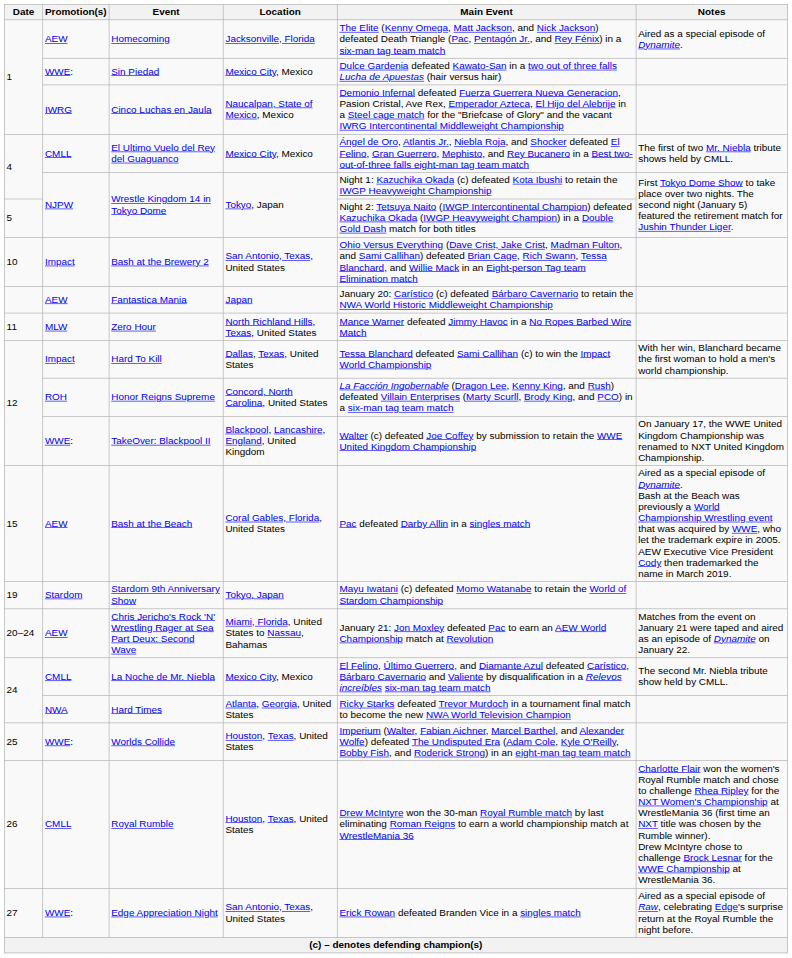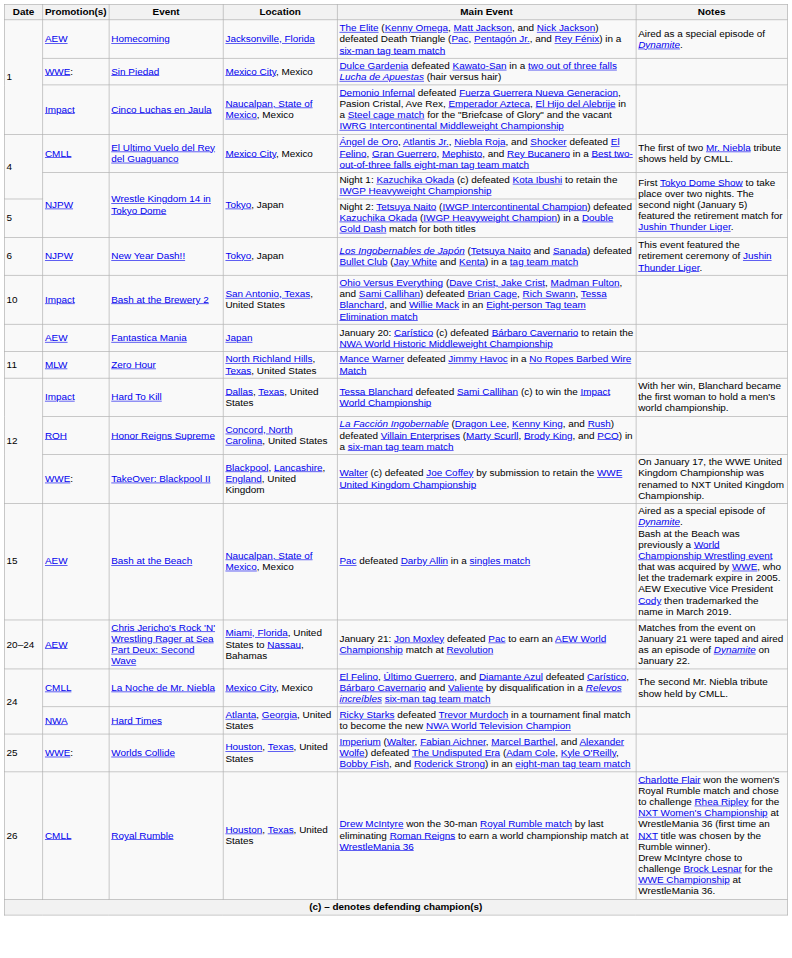Cinco Luchas en Jaula | Promotion(s): IWRG -> Impact
+ row: 6 | NJPW | New Year Dash!! | Tokyo, Japan | Los Ingobernables de Japón (Tetsuya Naito and Sanada) defeated Bullet Club (Jay White and Kenta) in a tag team match | This event featured the retirement ceremony of Jushin Thunder Liger.
Bash at the Beach | Location: Coral Gables, Florida, United States -> Naucalpan, State of Mexico, Mexico
- row: 19 | Stardom | Stardom 9th Anniversary Show | Tokyo, Japan | Mayu Iwatani (c) defeated Momo Watanabe to retain the World of Stardom Championship
- row: 27 | WWE: | Edge Appreciation Night | San Antonio, Texas, United States | Erick Rowan defeated Branden Vice in a singles match | Aired as a special episode of Raw, celebrating Edge's surprise return at the Royal Rumble the night before.
